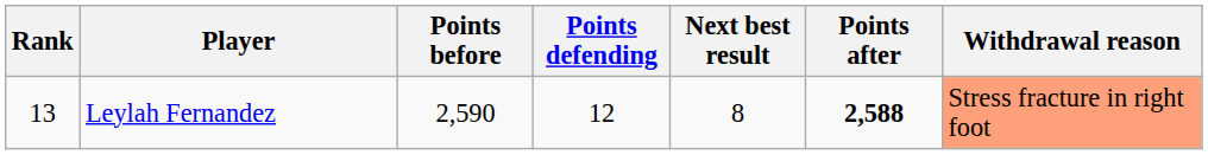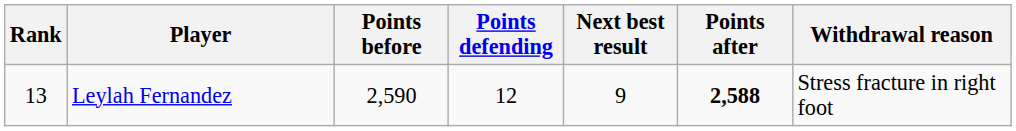Leylah Fernandez | Next best result: 8 -> 9
Leylah Fernandez | Withdrawal reason: lightsalmon background -> no background
